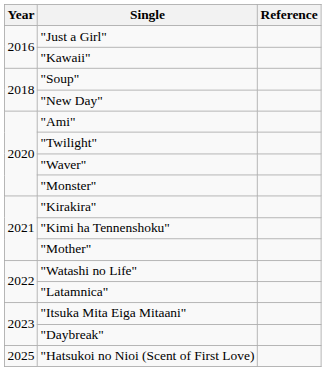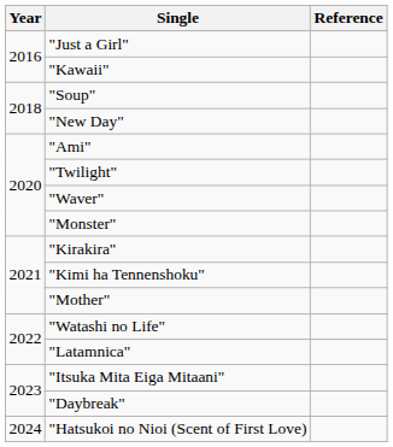"Hatsukoi no Nioi (Scent of First Love) | Year: 2025 -> 2024
